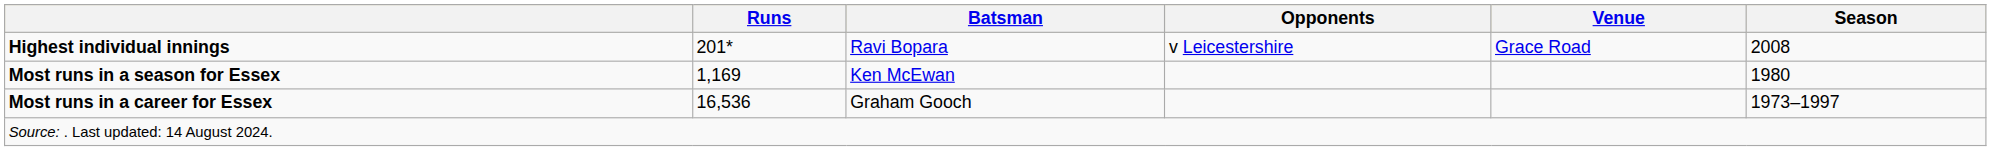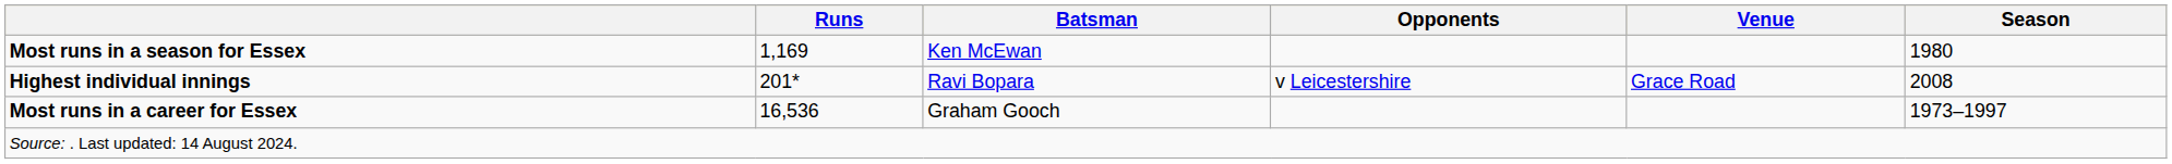rows swapped: Highest individual innings <-> Most runs in a season for Essex
